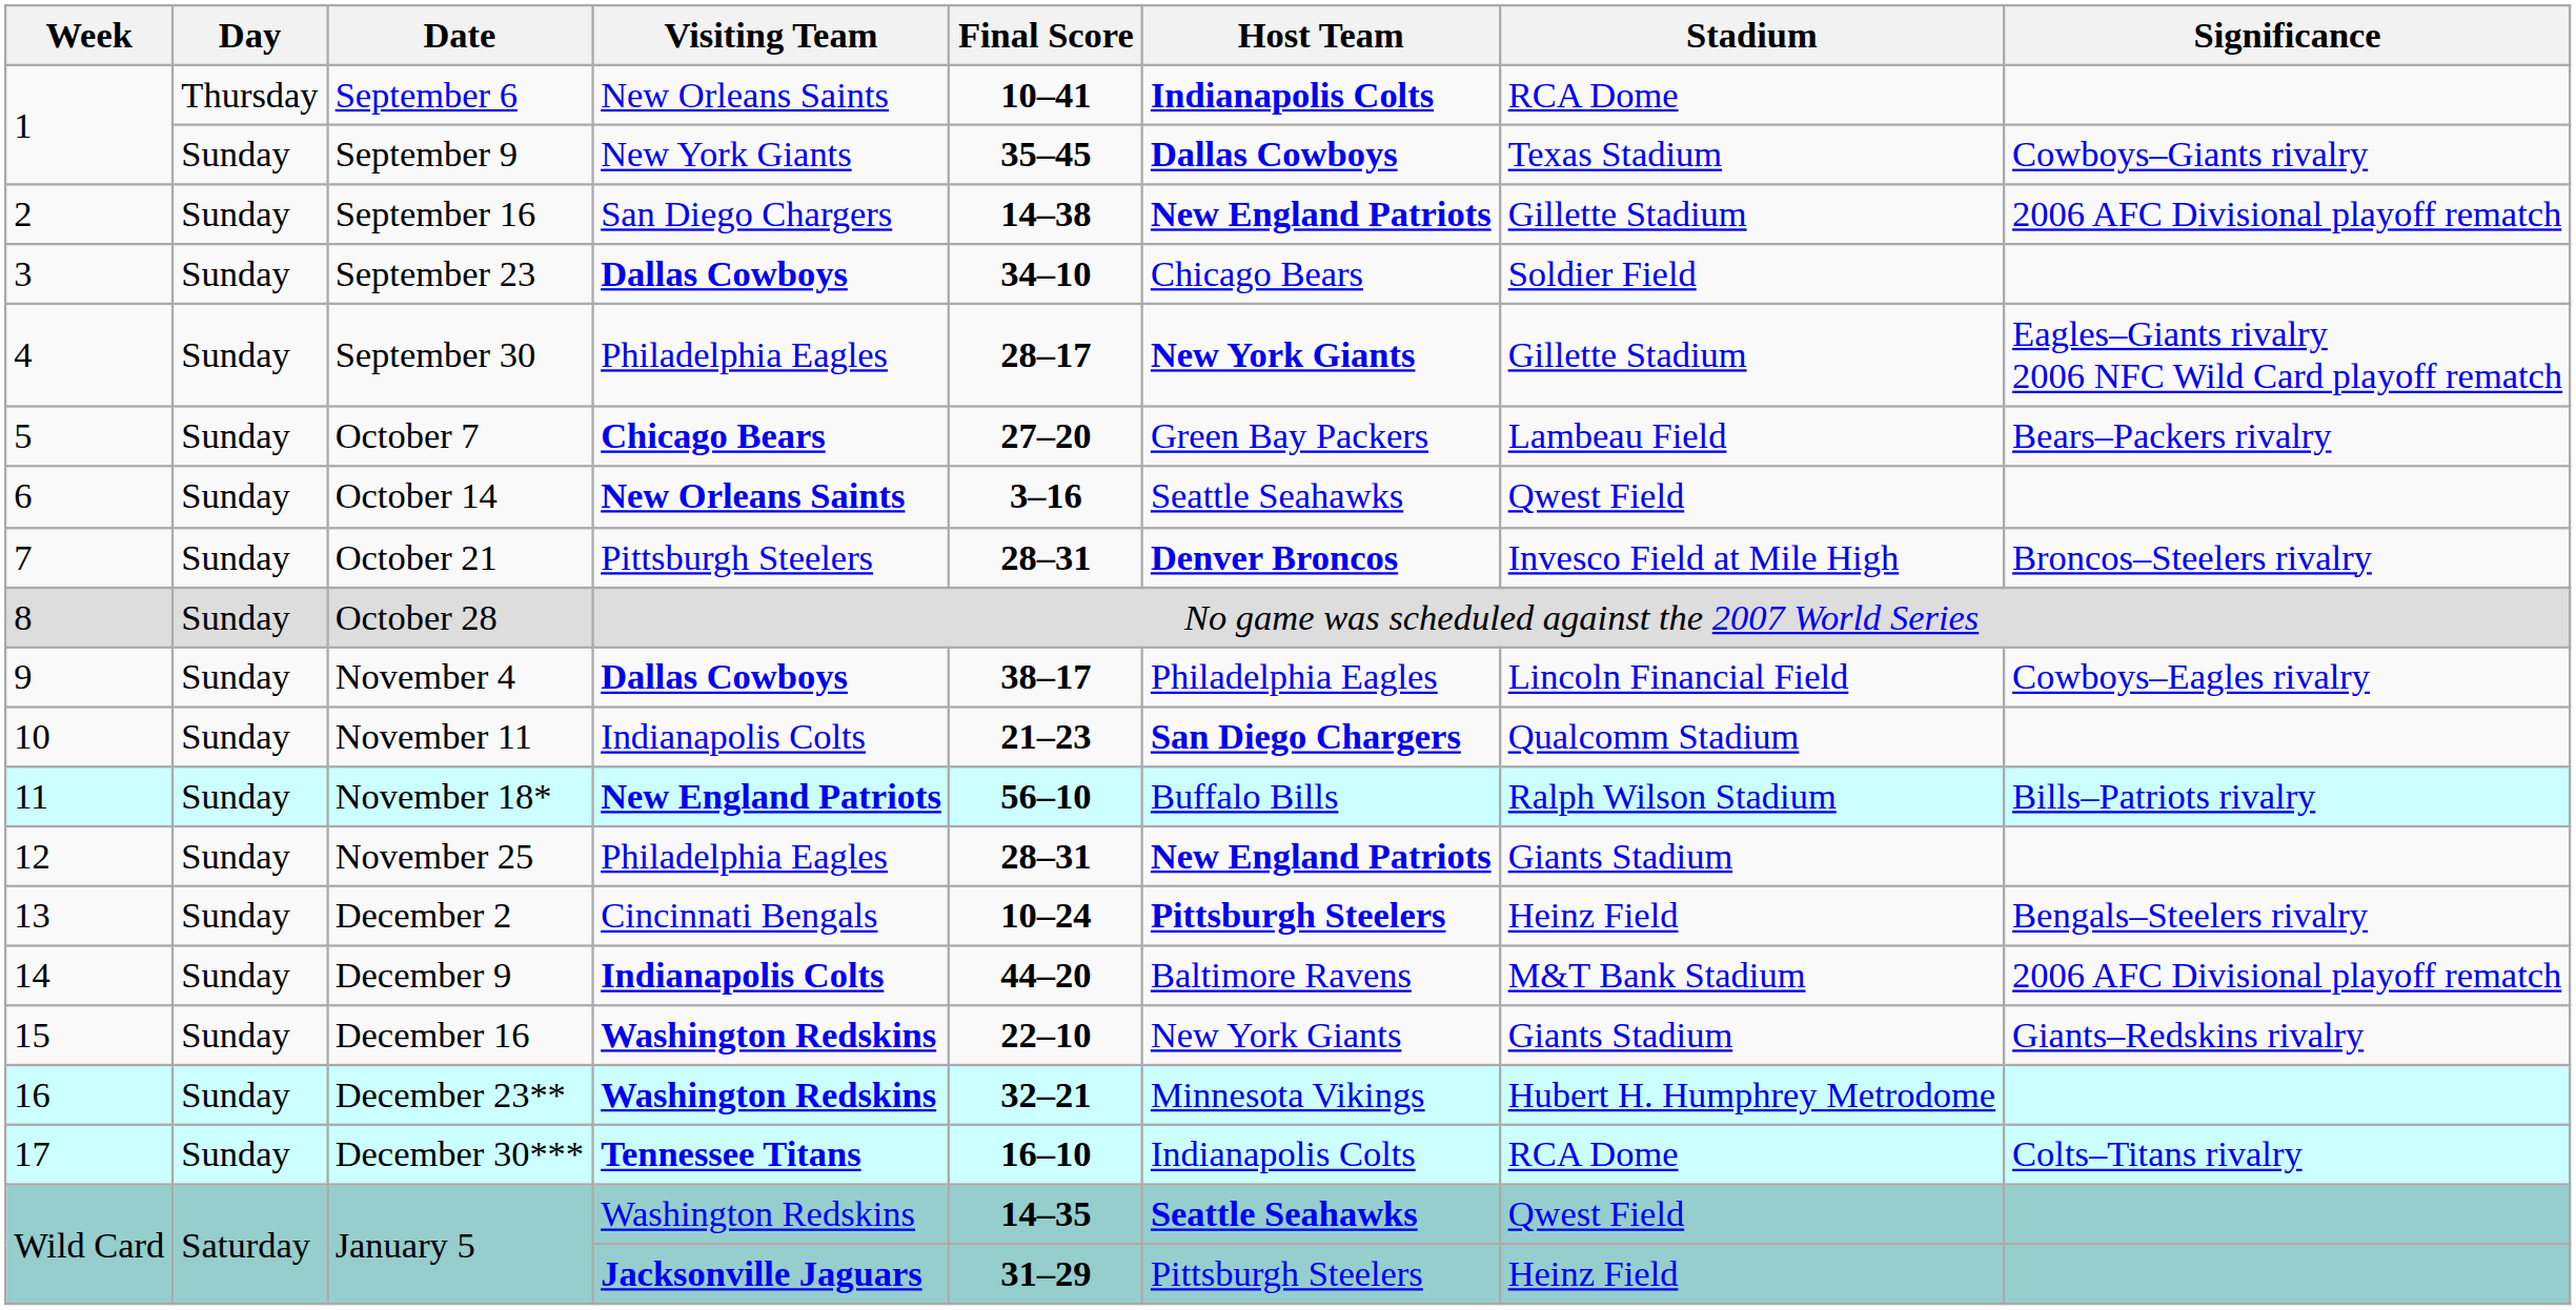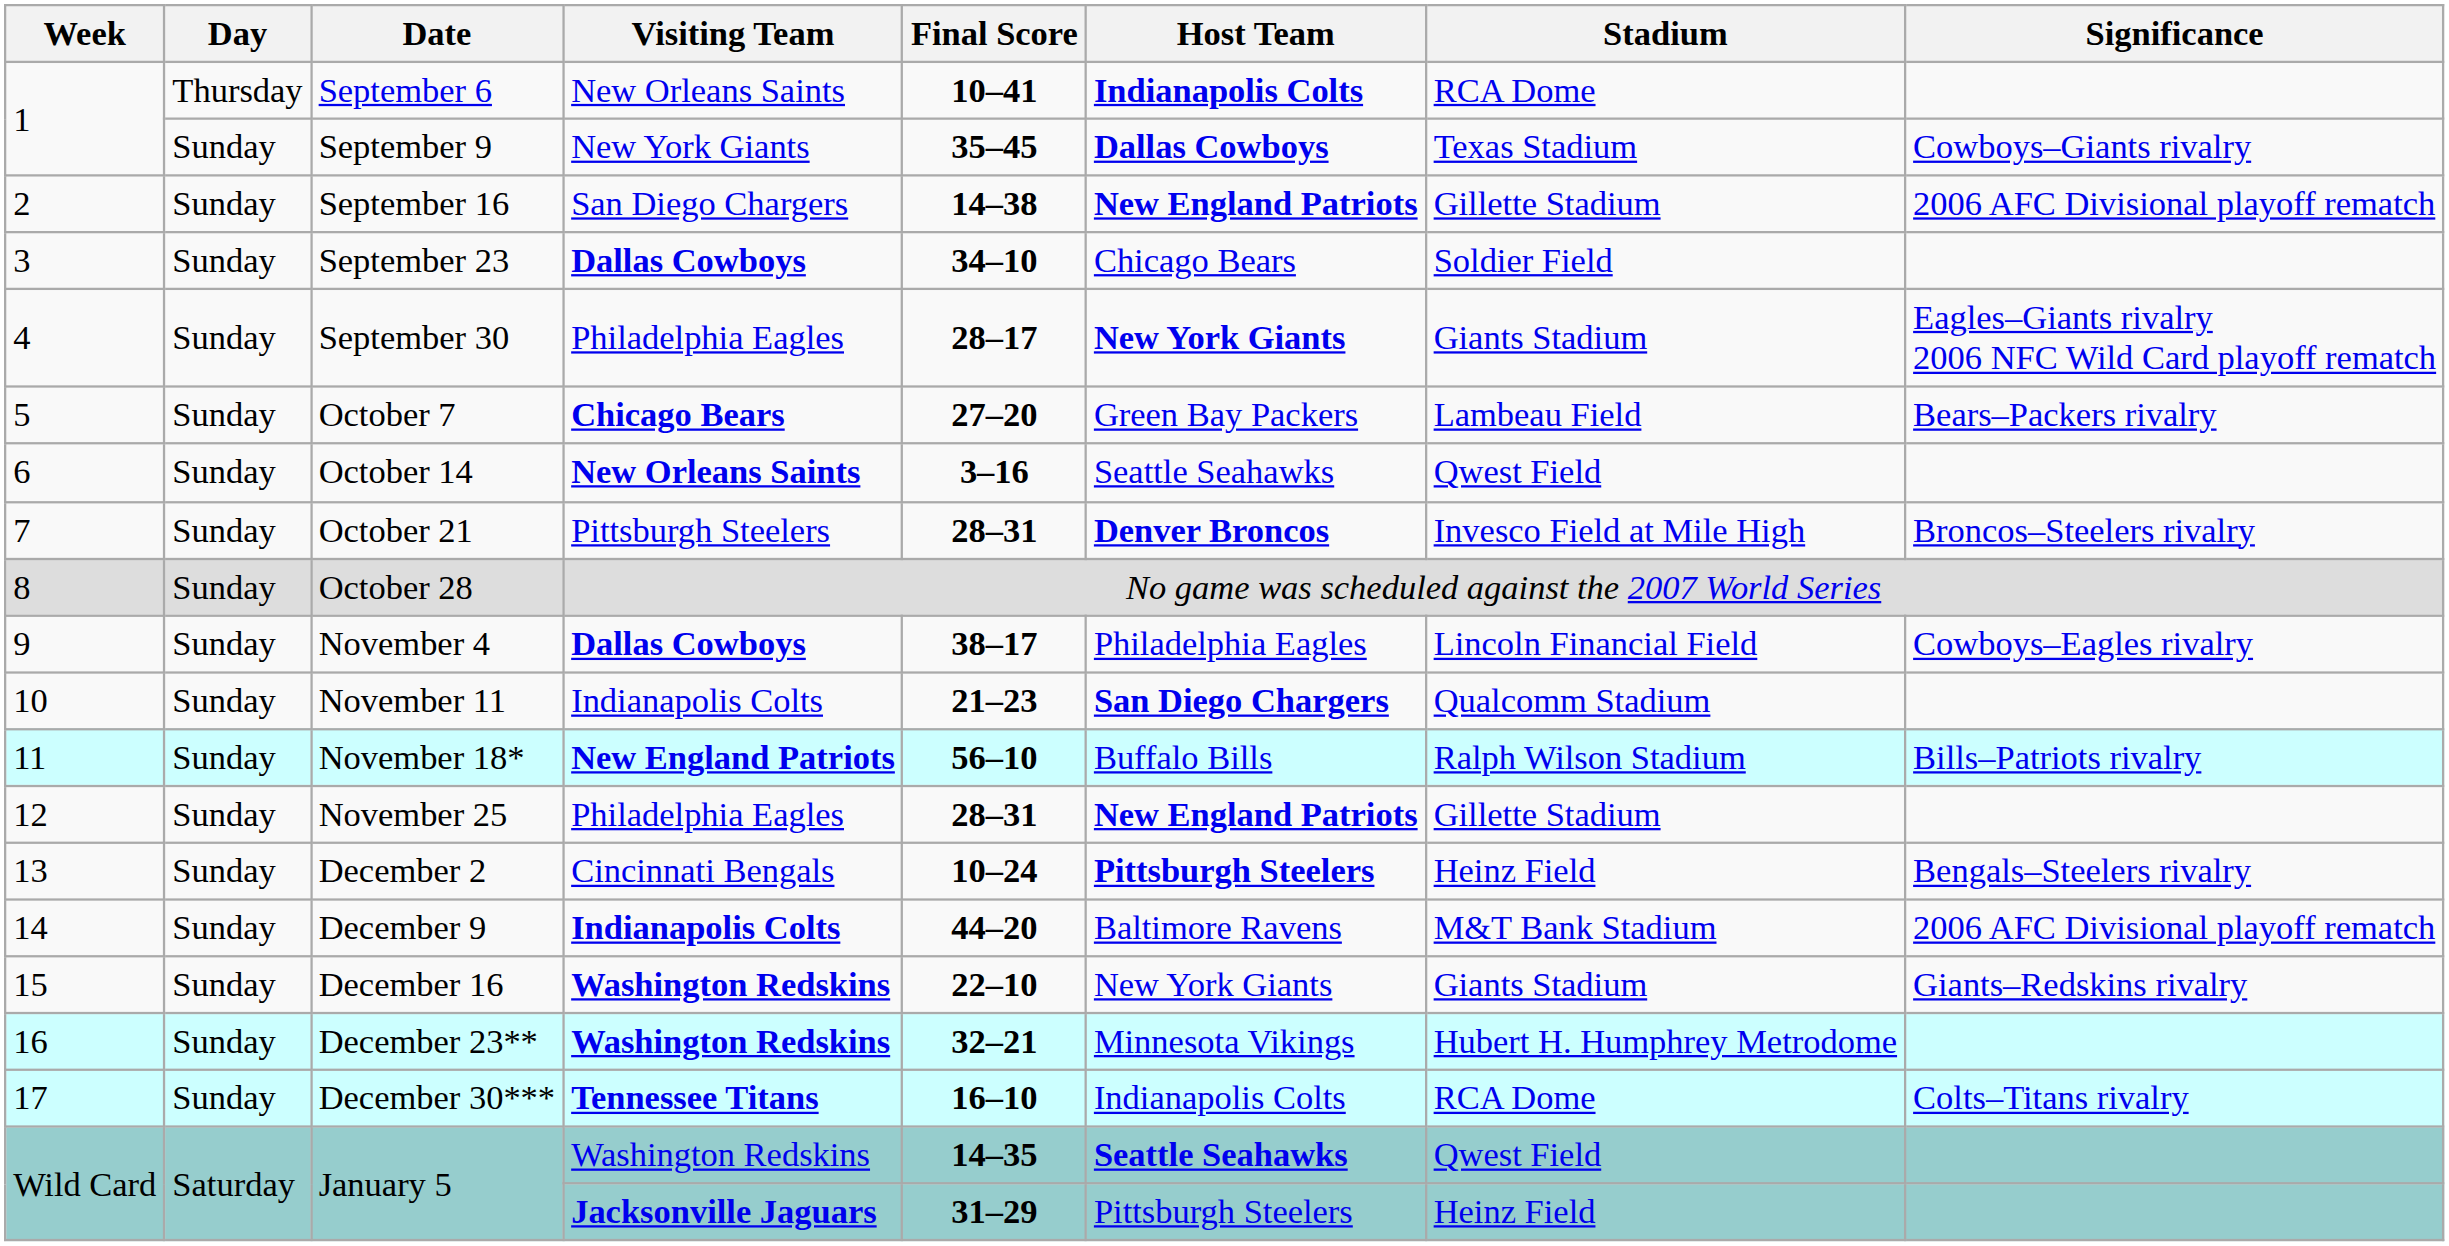September 30 | Stadium: Gillette Stadium -> Giants Stadium
November 25 | Stadium: Giants Stadium -> Gillette Stadium
